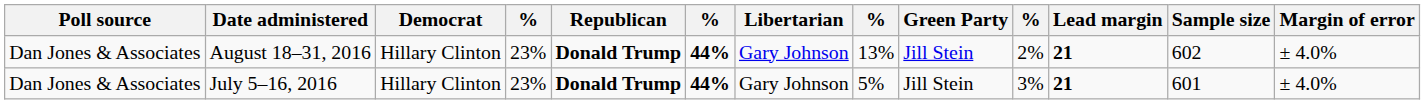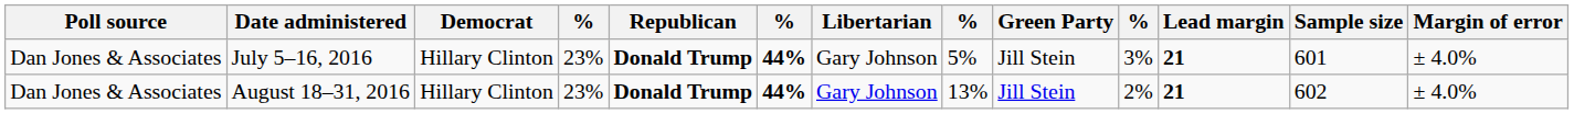rows swapped: August 18–31, 2016 <-> July 5–16, 2016
